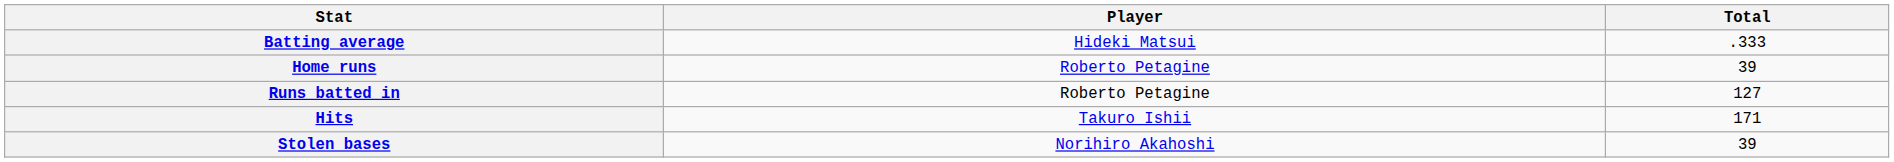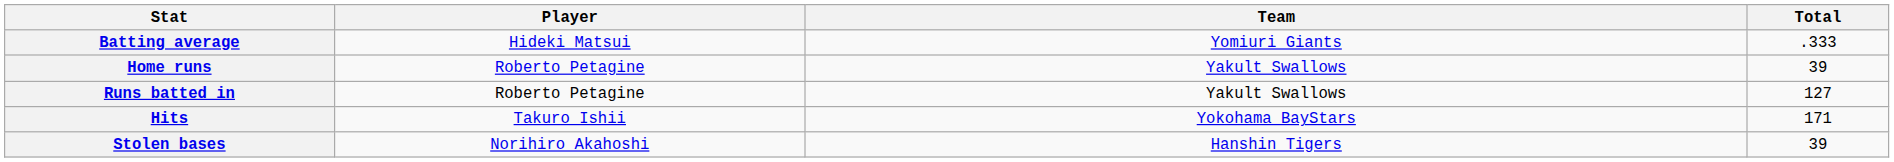+ column: Team | Yomiuri Giants | Yakult Swallows | Yakult Swallows | Yokohama BayStars | Hanshin Tigers
